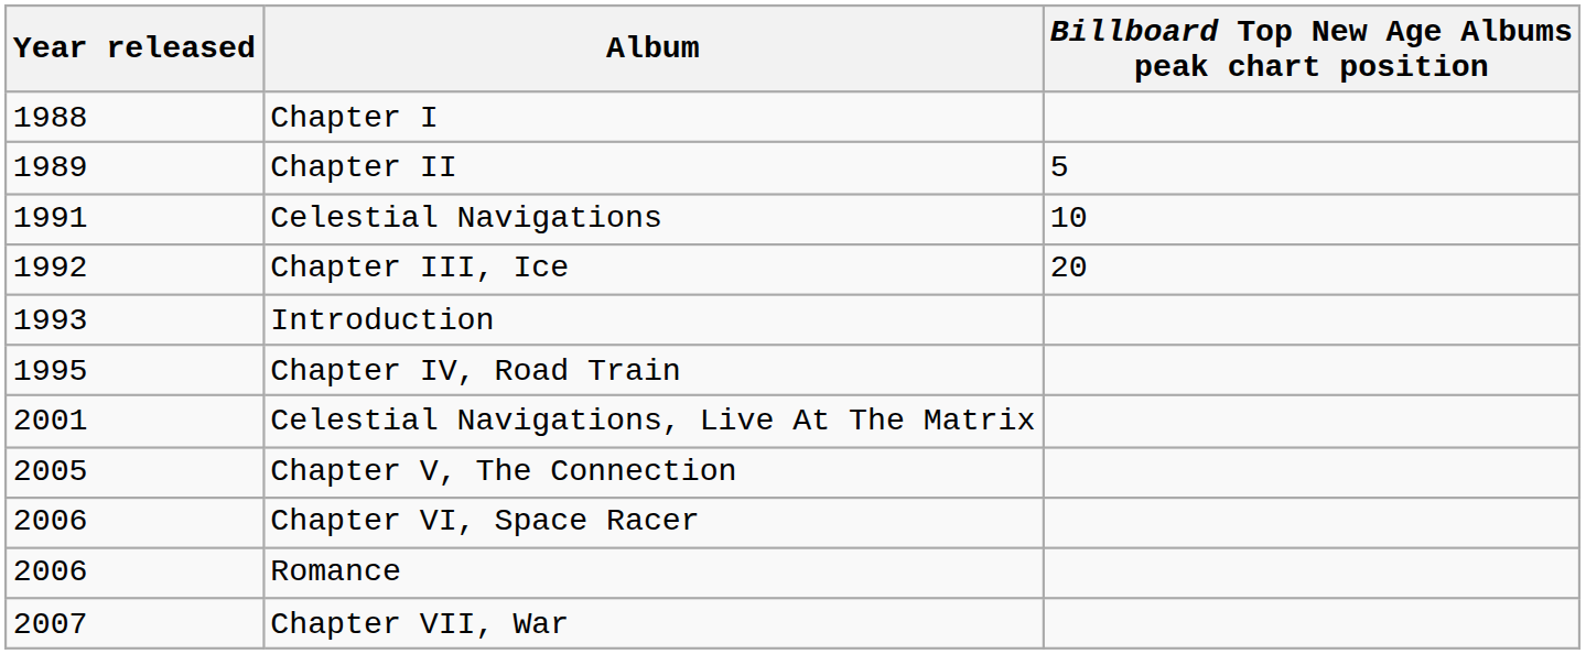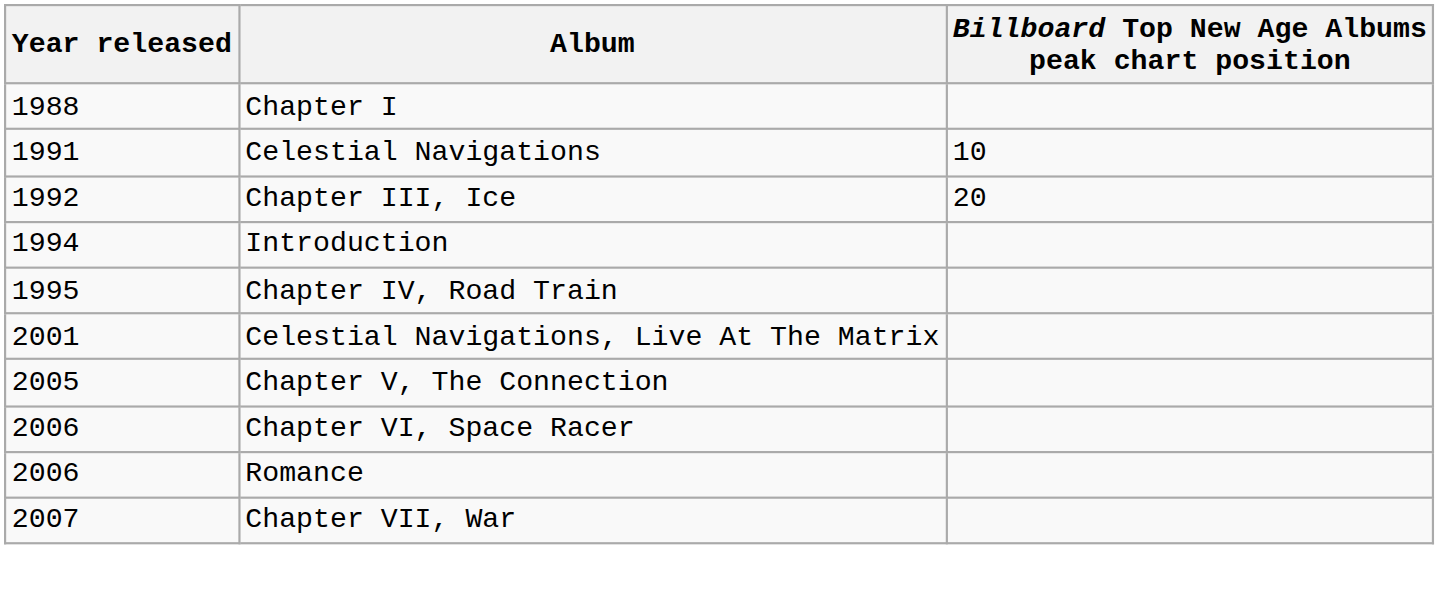- row: 1989 | Chapter II | 5
Introduction | Year released: 1993 -> 1994
